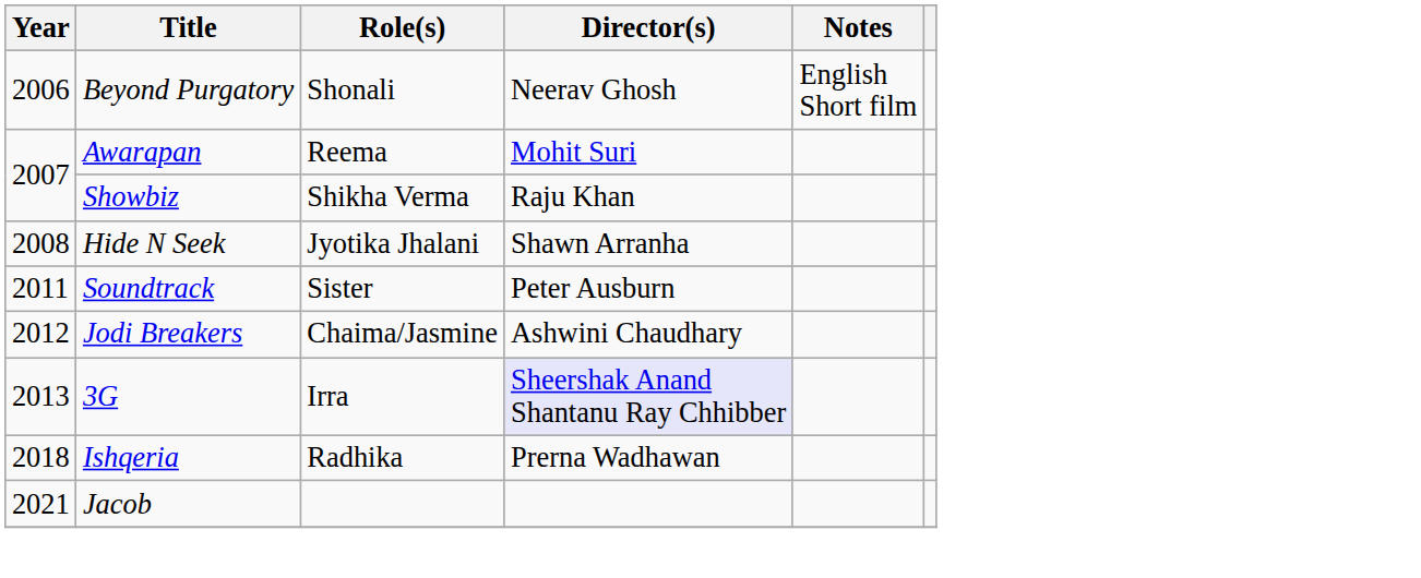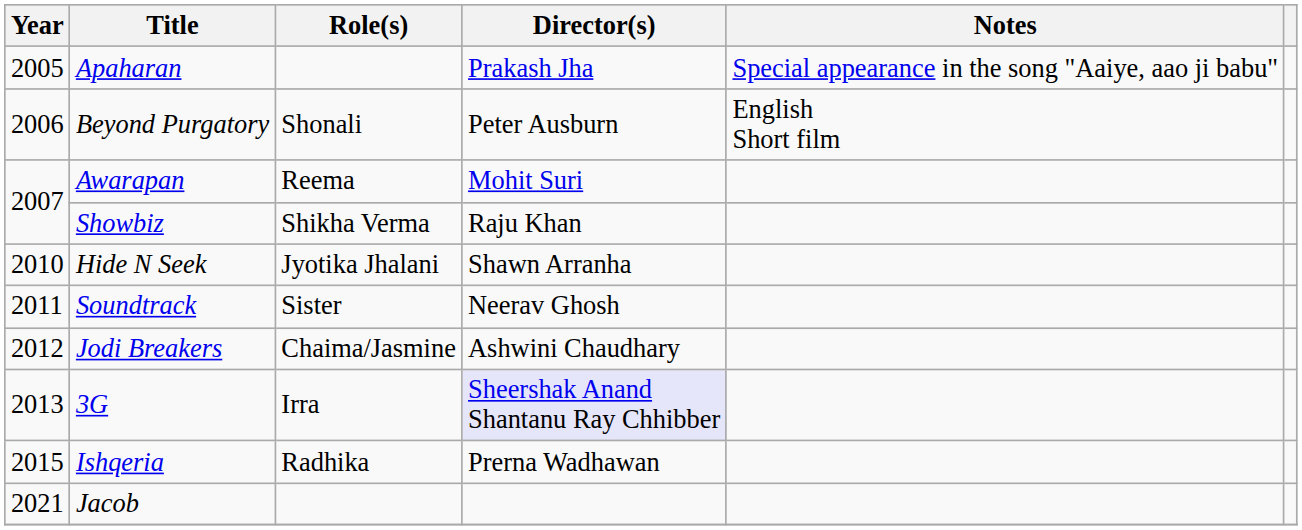+ row: 2005 | Apaharan | Prakash Jha | Special appearance in the song "Aaiye, aao ji babu"
Beyond Purgatory | Director(s): Neerav Ghosh -> Peter Ausburn
Hide N Seek | Year: 2008 -> 2010
Soundtrack | Director(s): Peter Ausburn -> Neerav Ghosh
Ishqeria | Year: 2018 -> 2015
